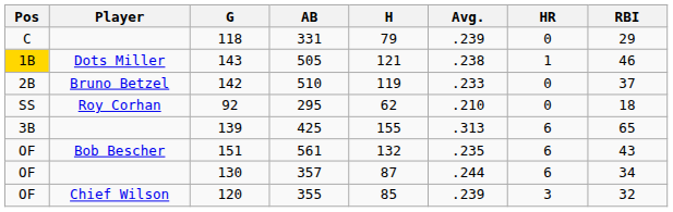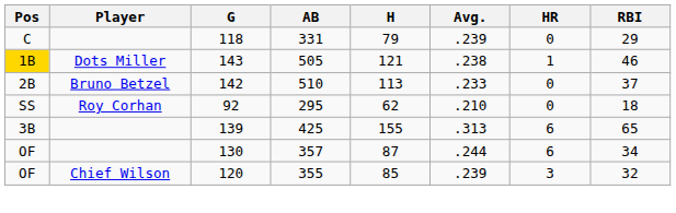142 | H: 119 -> 113
- row: OF | Bob Bescher | 151 | 561 | 132 | .235 | 6 | 43
